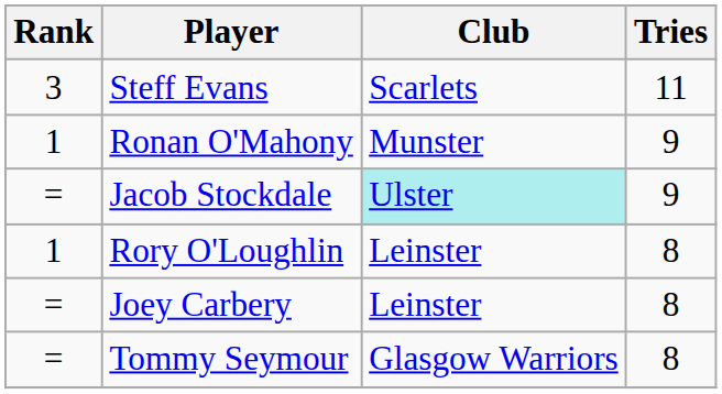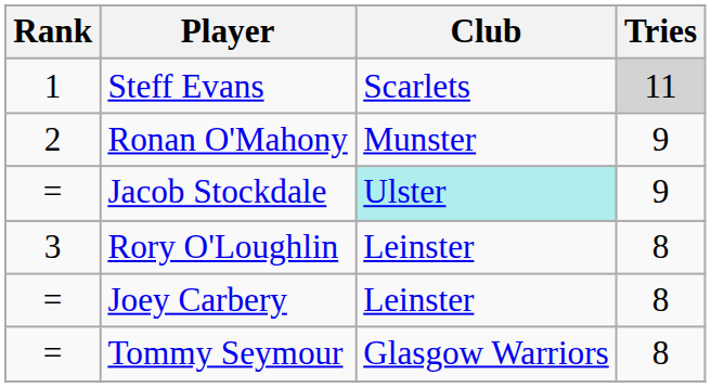Steff Evans | Rank: 3 -> 1
Steff Evans | Tries: no background -> lightgrey background
Ronan O'Mahony | Rank: 1 -> 2
Rory O'Loughlin | Rank: 1 -> 3
